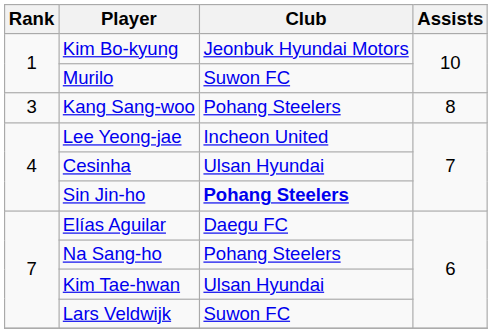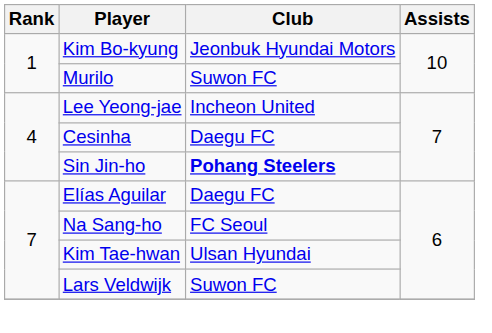- row: 3 | Kang Sang-woo | Pohang Steelers | 8
Cesinha | Club: Ulsan Hyundai -> Daegu FC
Na Sang-ho | Club: Pohang Steelers -> FC Seoul
